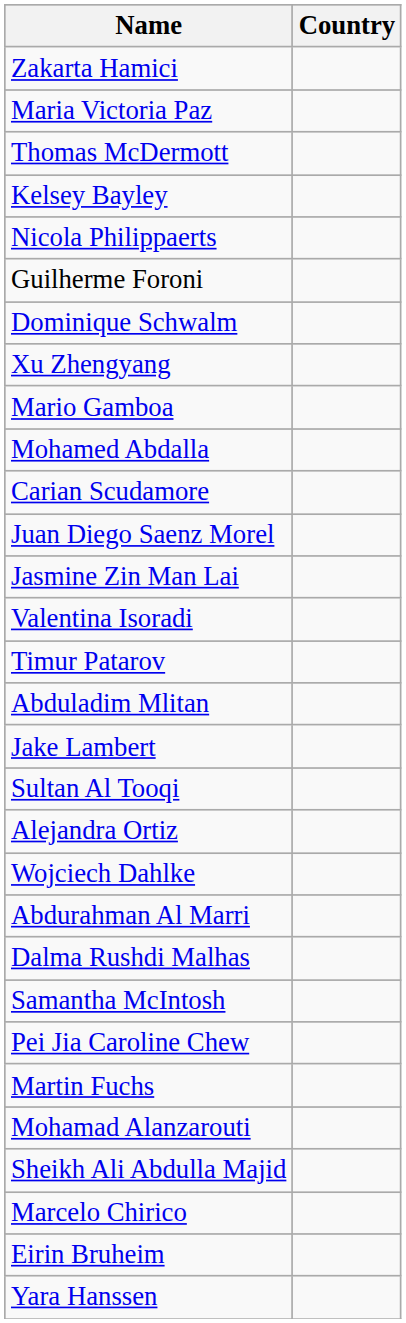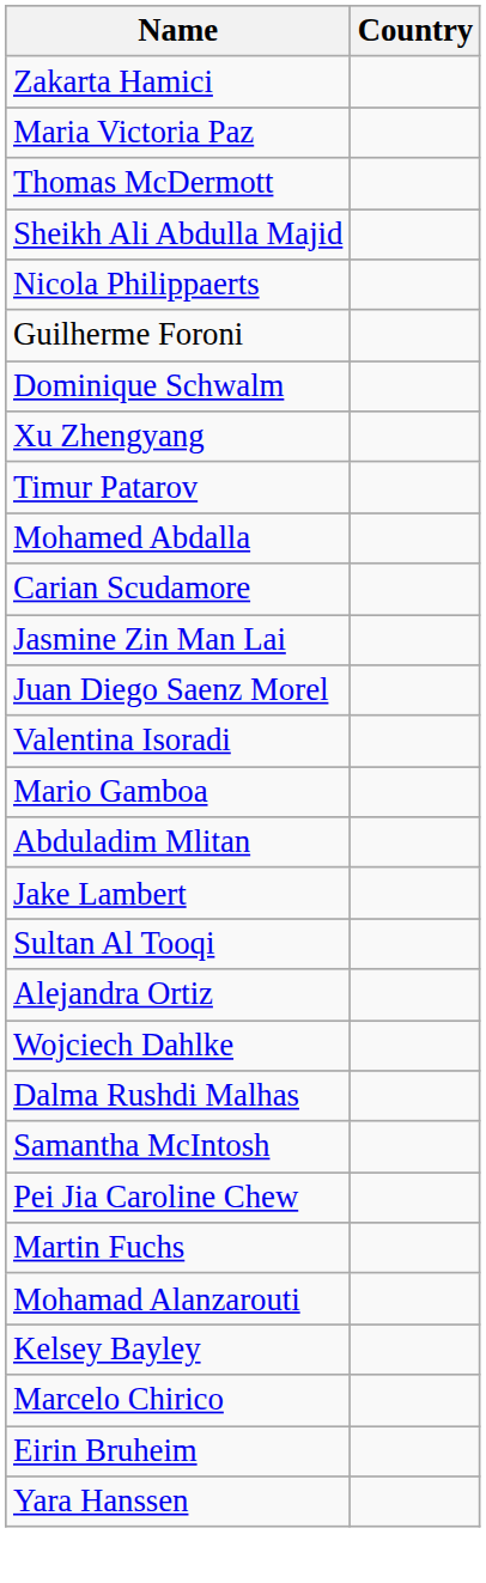rows swapped: Kelsey Bayley <-> Sheikh Ali Abdulla Majid
rows swapped: Mario Gamboa <-> Timur Patarov
rows swapped: Juan Diego Saenz Morel <-> Jasmine Zin Man Lai
- row: Abdurahman Al Marri
